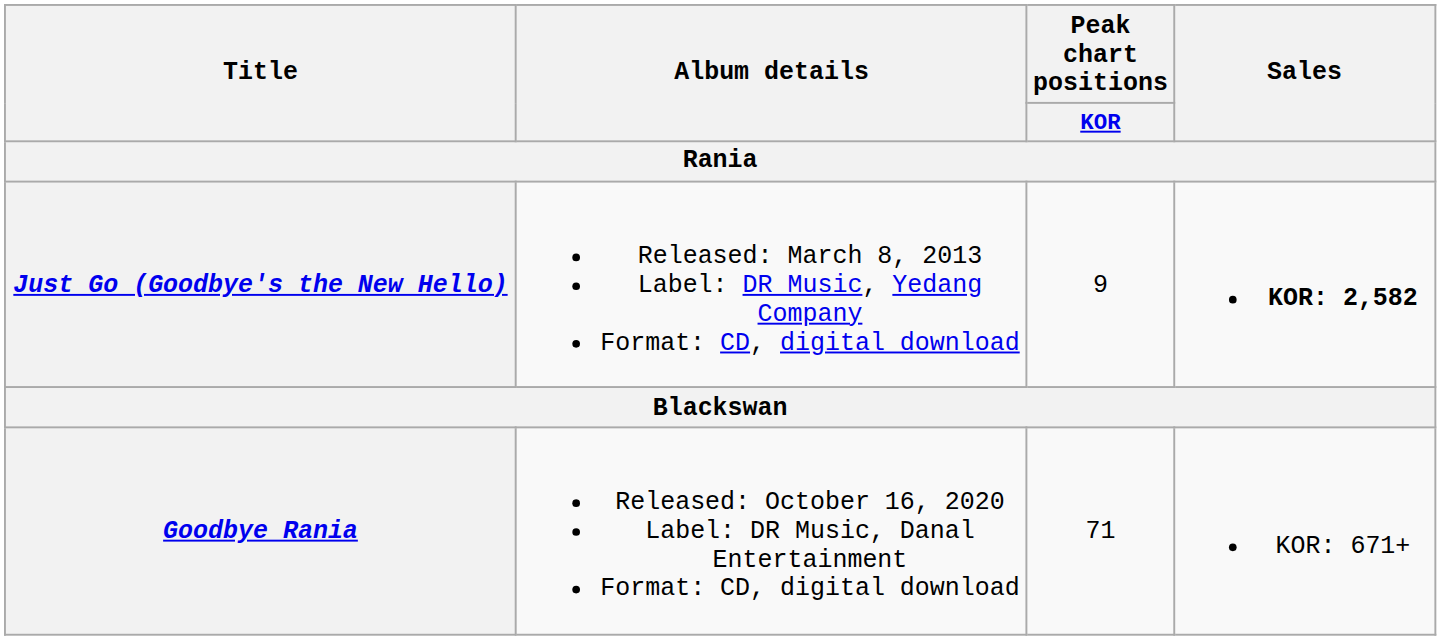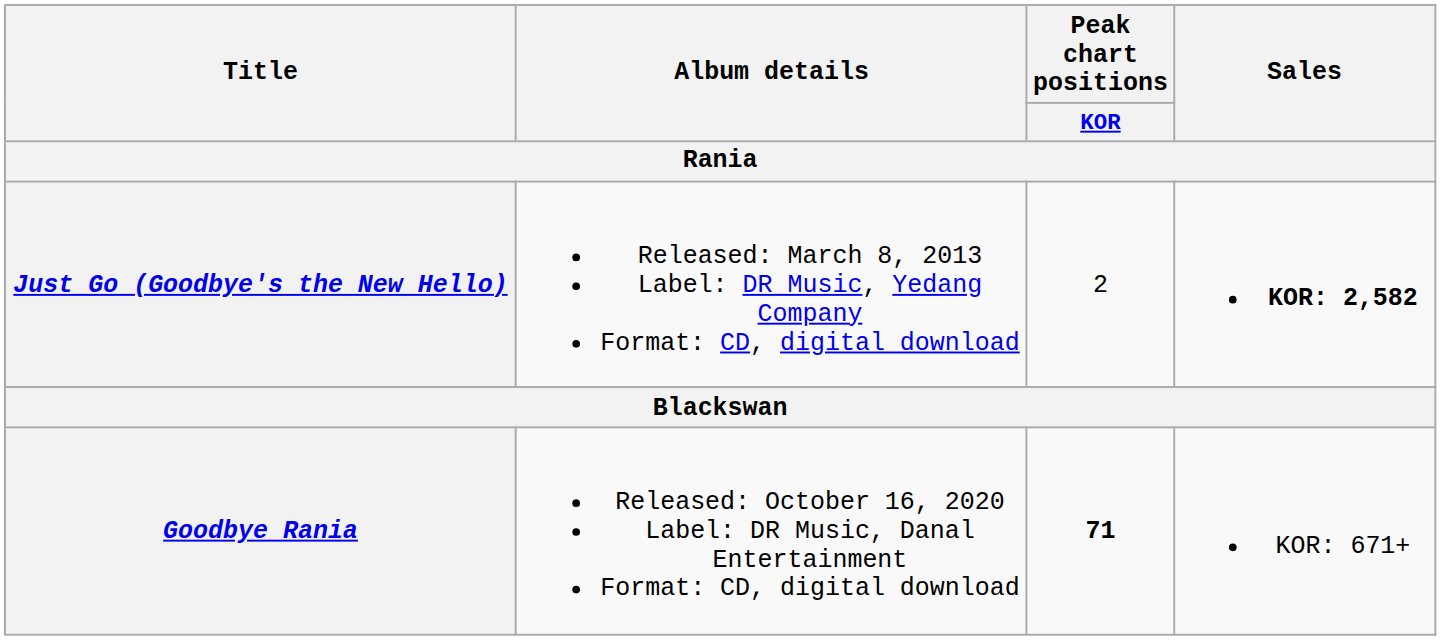Just Go (Goodbye's the New Hello) | Peak chart positions / KOR: 9 -> 2
Goodbye Rania | Peak chart positions / KOR: normal -> bold
